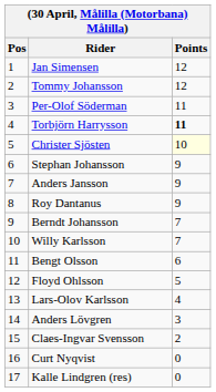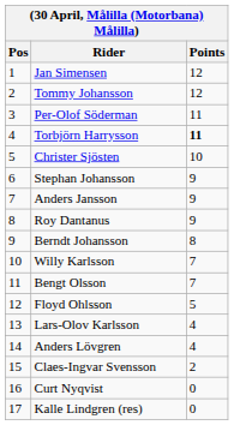Christer Sjösten | Points: lightyellow background -> no background
Berndt Johansson | Points: 7 -> 8
Bengt Olsson | Points: 6 -> 7
Anders Lövgren | Points: 3 -> 4
